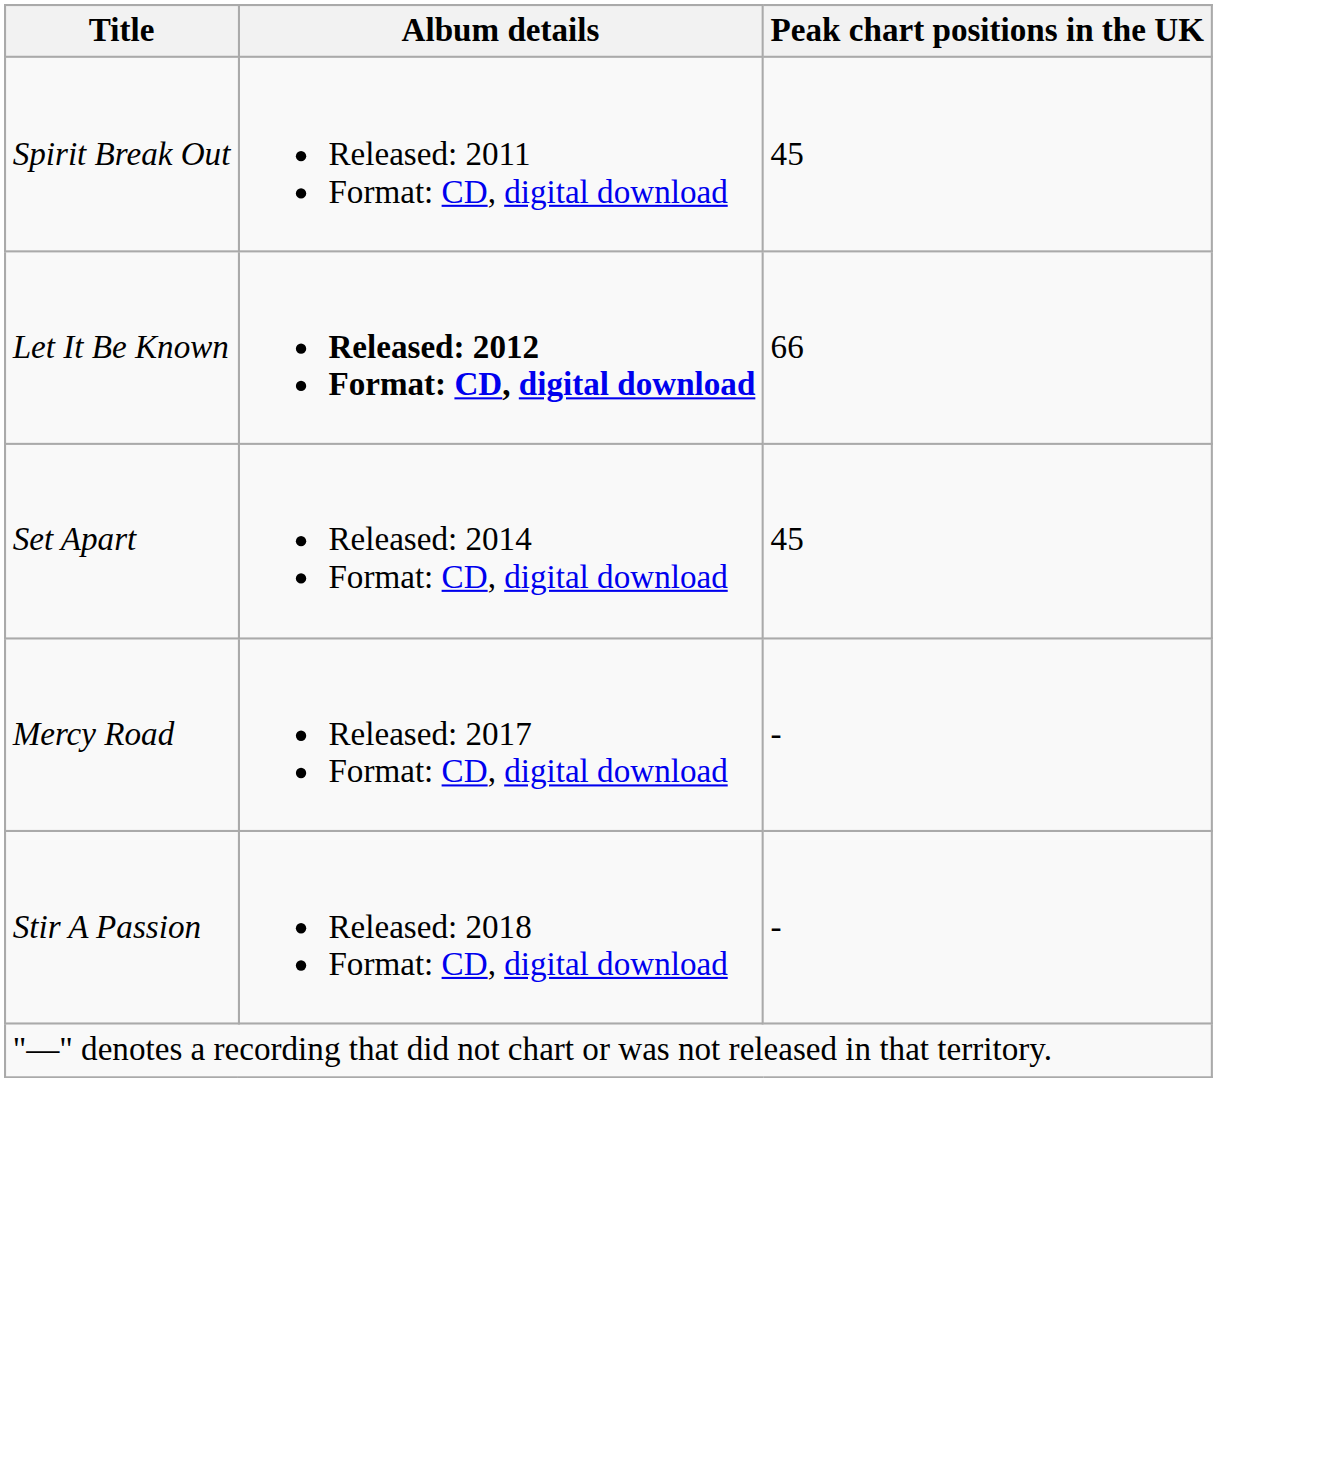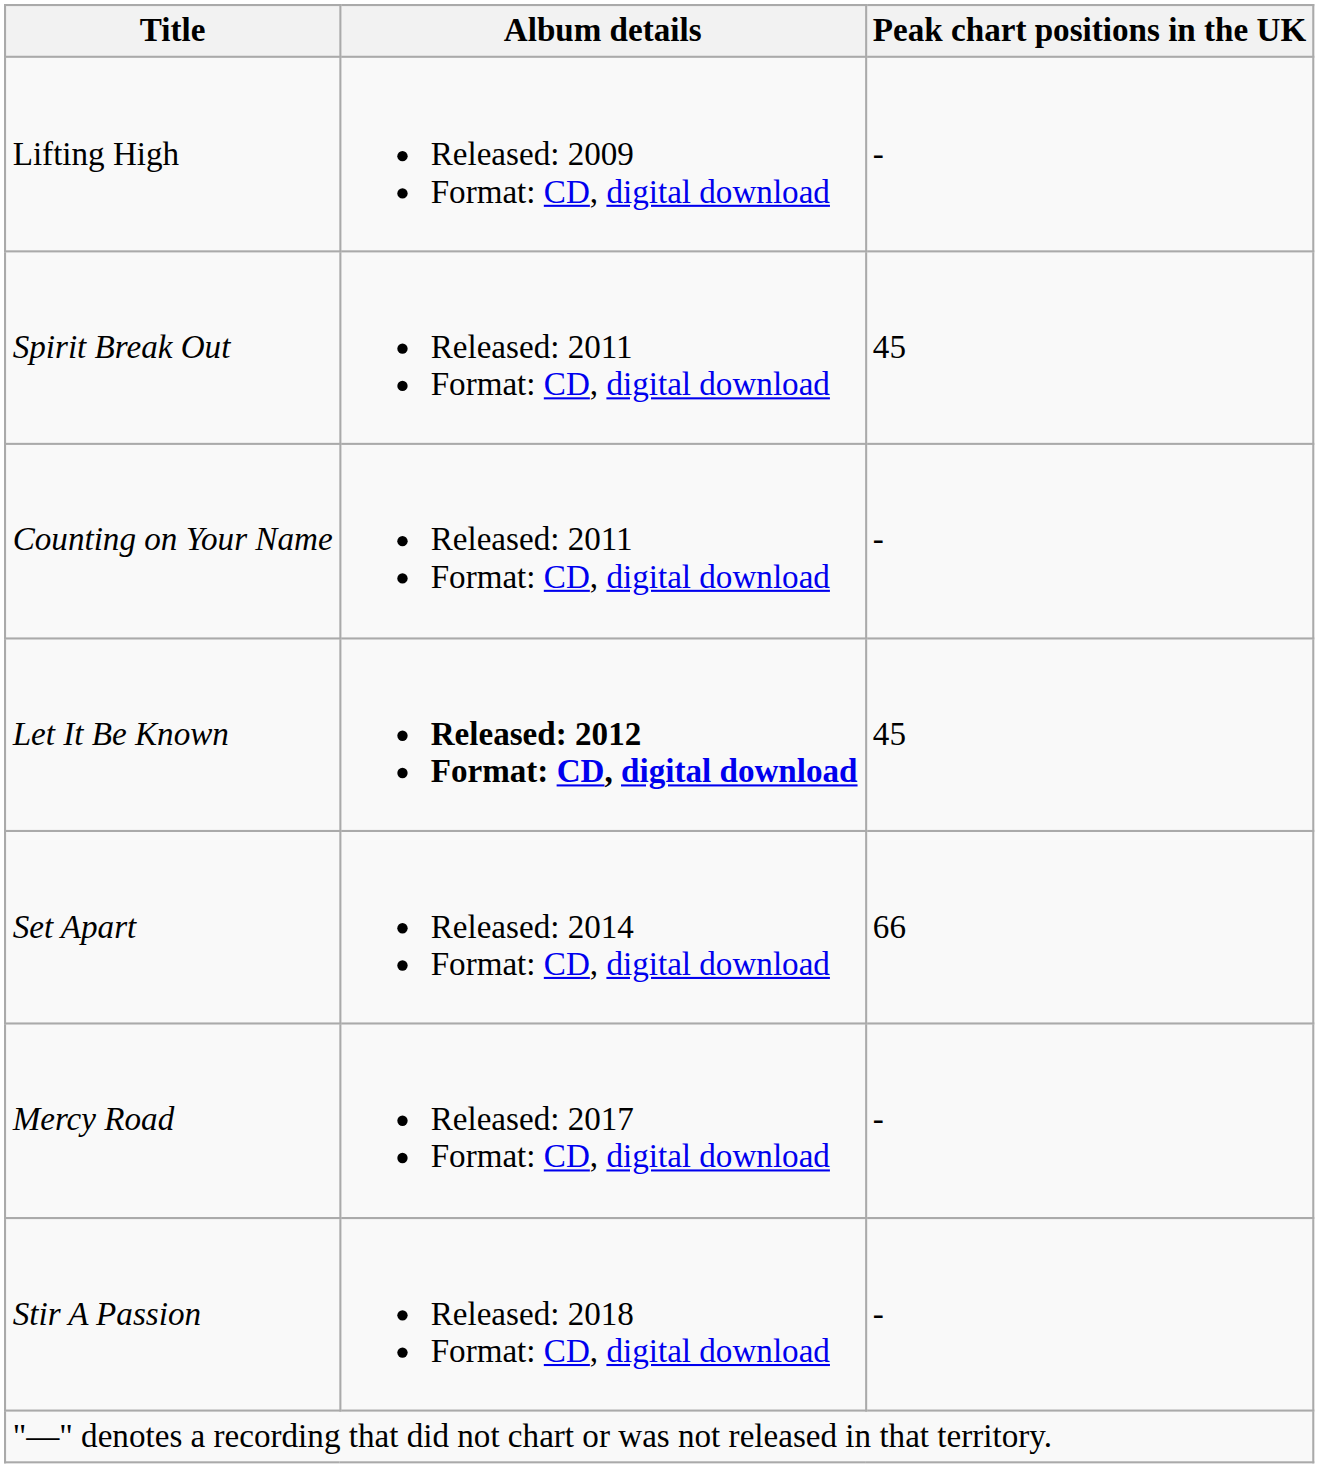+ row: Lifting High | Released: 2009 Format: CD, digital download | -
+ row: Counting on Your Name | Released: 2011 Format: CD, digital download | -
Let It Be Known | Peak chart positions in the UK: 66 -> 45
Set Apart | Peak chart positions in the UK: 45 -> 66
